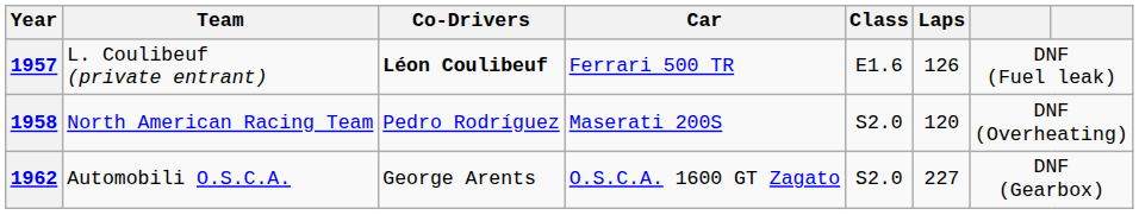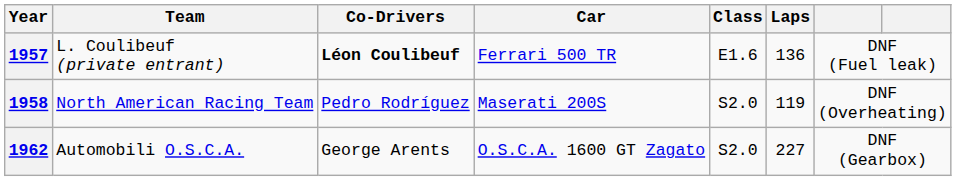1957 | Laps: 126 -> 136
1958 | Laps: 120 -> 119
